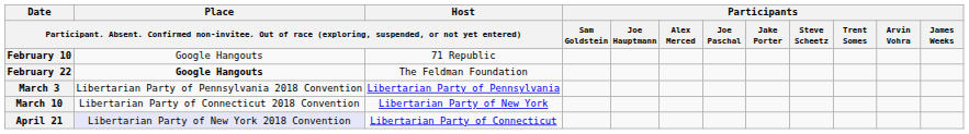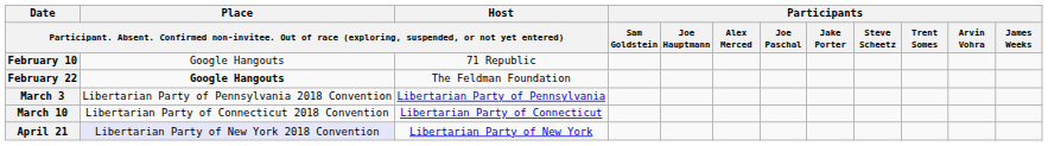March 10 | column 3: Libertarian Party of New York -> Libertarian Party of Connecticut
April 21 | column 3: Libertarian Party of Connecticut -> Libertarian Party of New York
